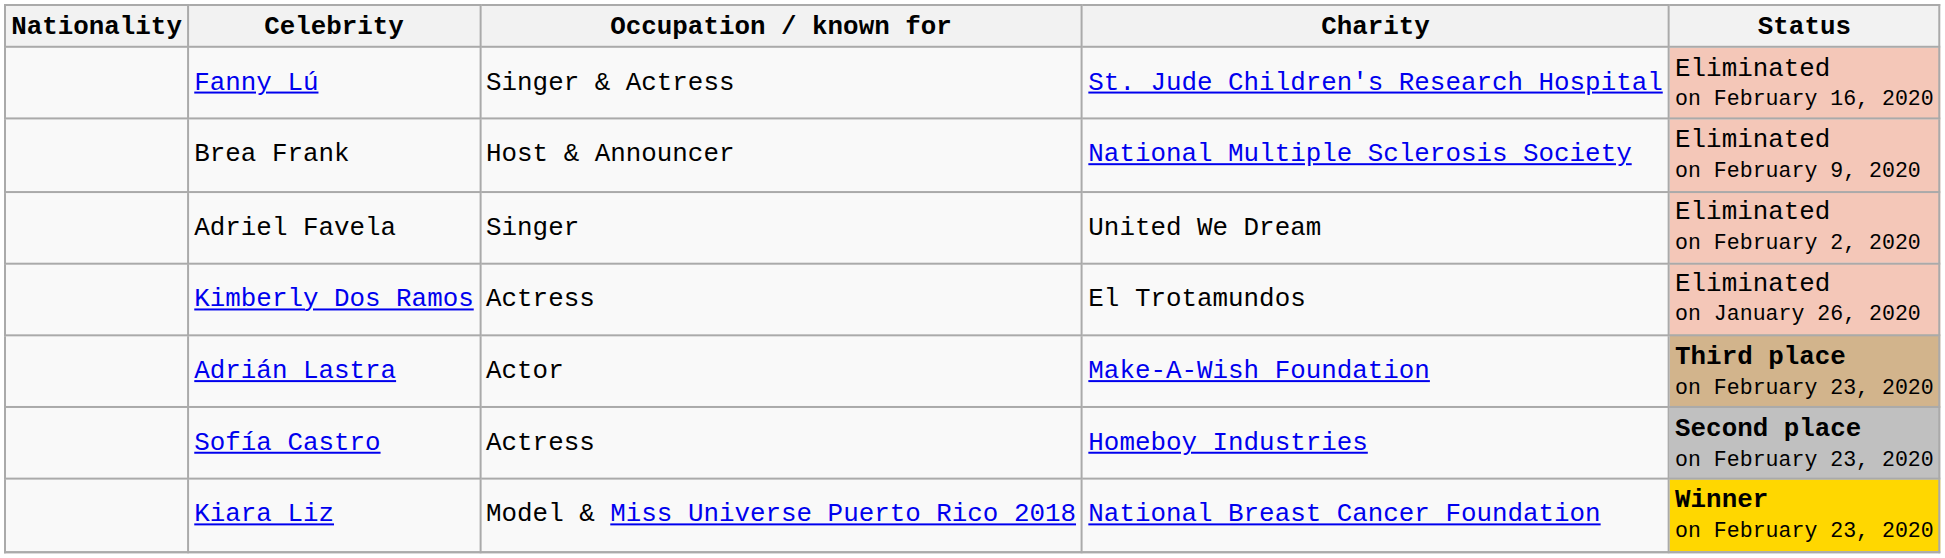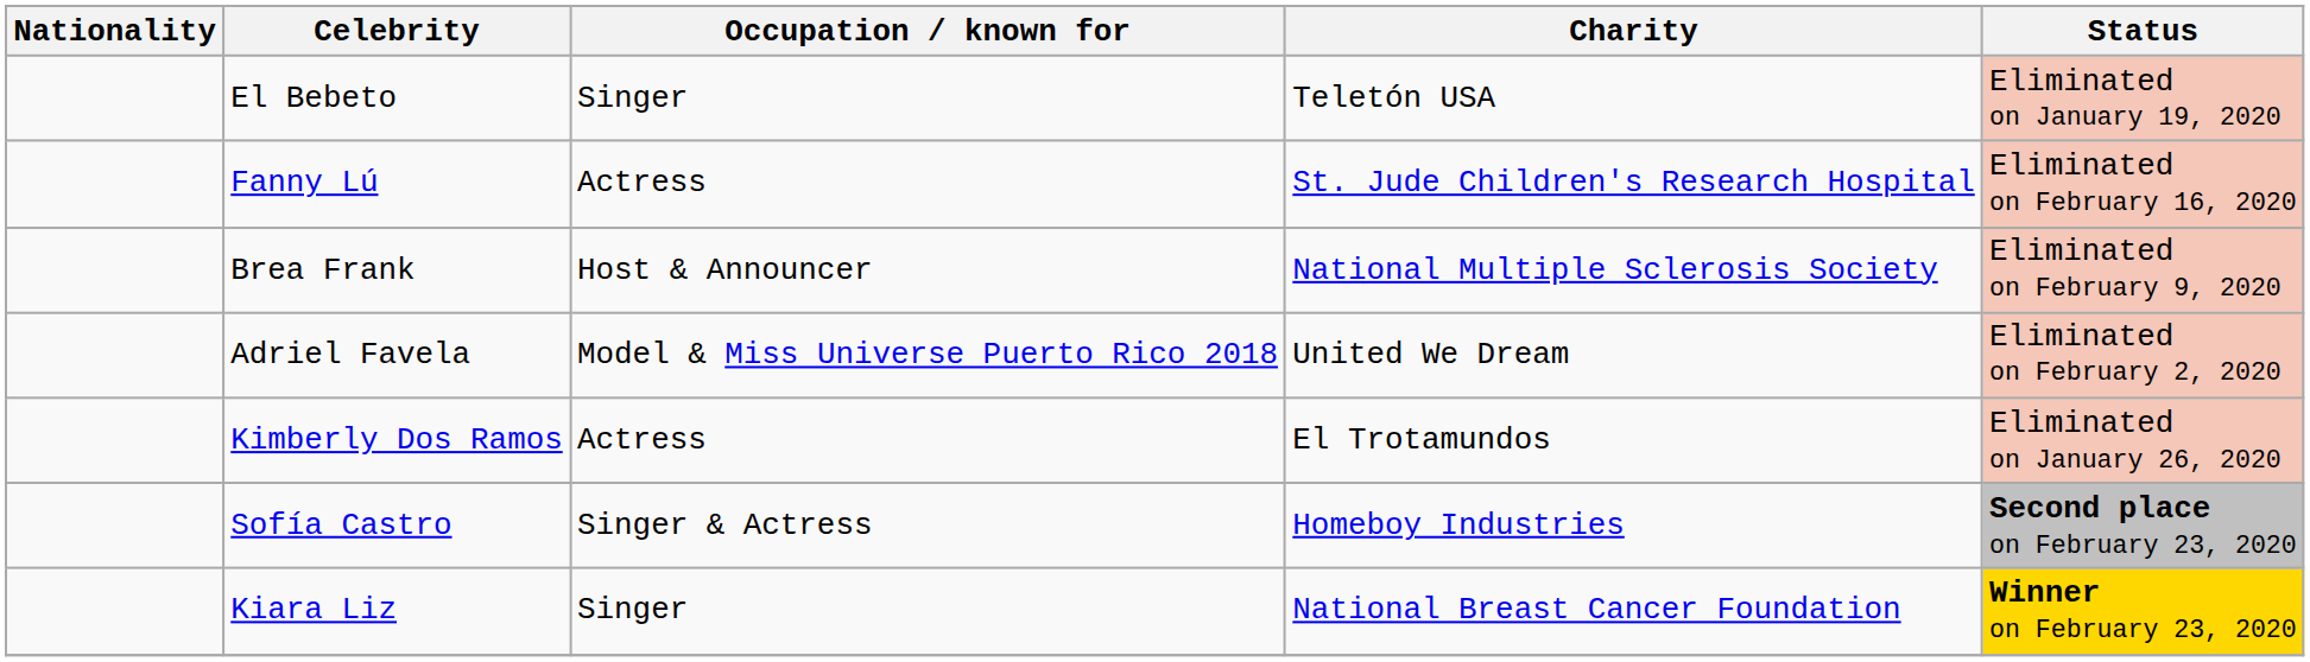+ row: El Bebeto | Singer | Teletón USA | Eliminated on January 19, 2020
Fanny Lú | Occupation / known for: Singer & Actress -> Actress
Adriel Favela | Occupation / known for: Singer -> Model & Miss Universe Puerto Rico 2018
- row: Adrián Lastra | Actor | Make-A-Wish Foundation | Third place on February 23, 2020
Sofía Castro | Occupation / known for: Actress -> Singer & Actress
Kiara Liz | Occupation / known for: Model & Miss Universe Puerto Rico 2018 -> Singer
